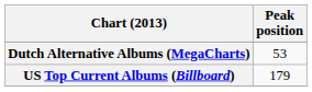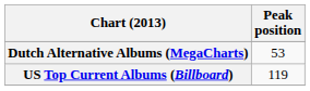US Top Current Albums (Billboard) | Peak position: 179 -> 119
